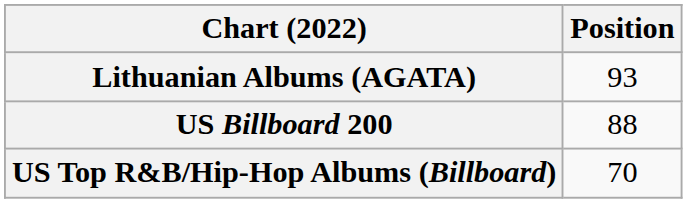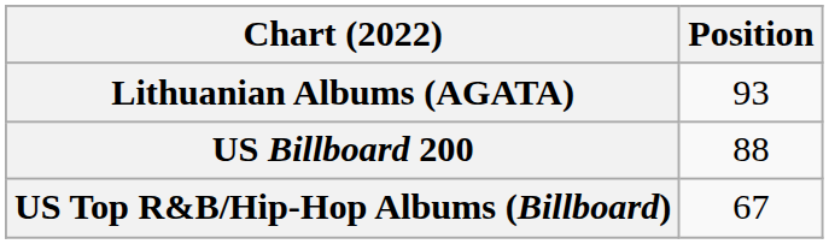US Top R&B/Hip-Hop Albums (Billboard) | Position: 70 -> 67
